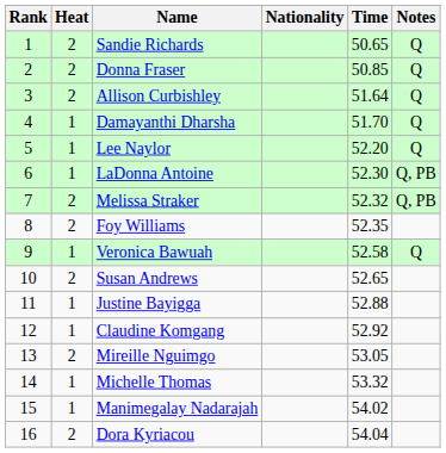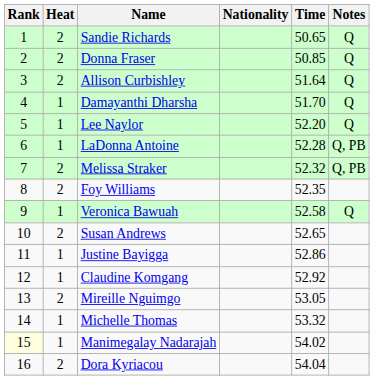LaDonna Antoine | Time: 52.30 -> 52.28
Justine Bayigga | Time: 52.88 -> 52.86
Manimegalay Nadarajah | Rank: no background -> lightyellow background
